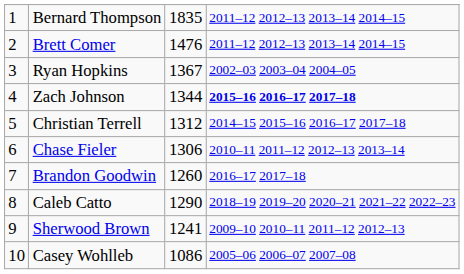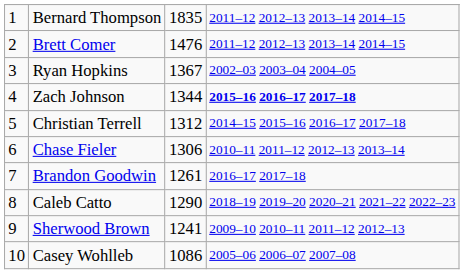Brandon Goodwin | column 3: 1260 -> 1261
